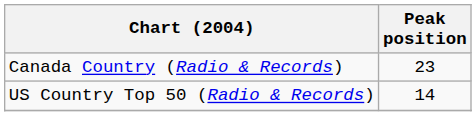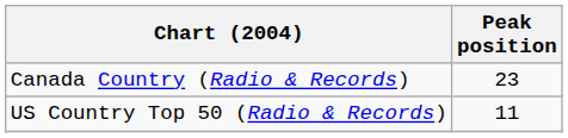US Country Top 50 (Radio & Records) | Peak position: 14 -> 11
